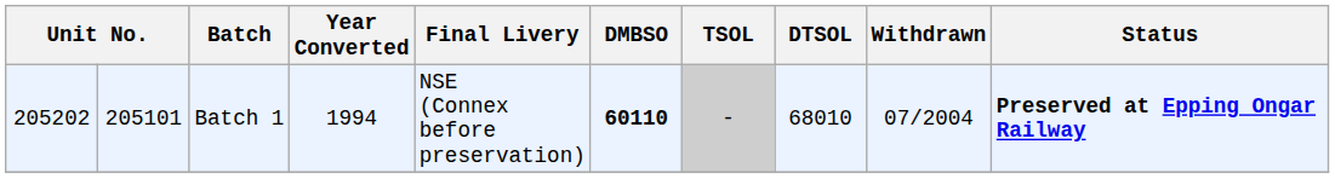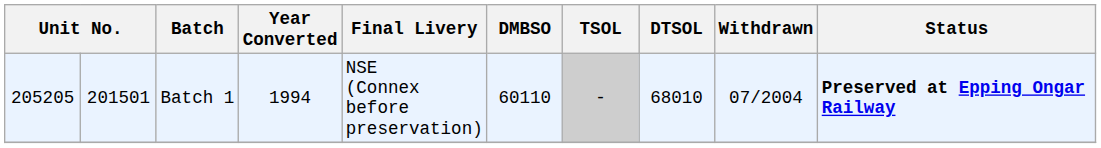Batch 1 | column 1: 205202 -> 205205
Batch 1 | column 2: 205101 -> 201501
Batch 1 | DMBSO: bold -> normal
